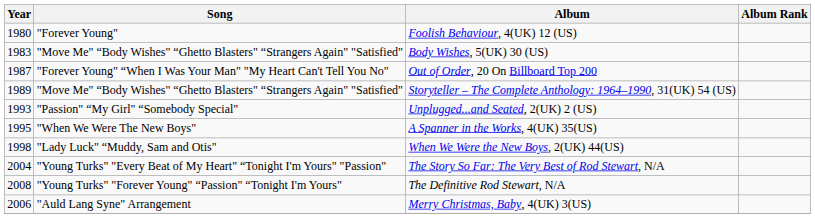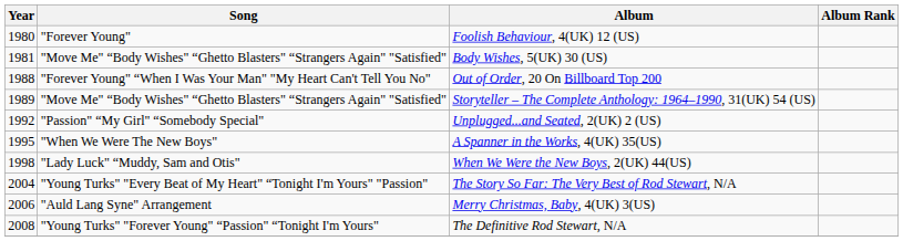Body Wishes, 5(UK) 30 (US) | Year: 1983 -> 1981
Out of Order, 20 On Billboard Top 200 | Year: 1987 -> 1988
Unplugged...and Seated, 2(UK) 2 (US) | Year: 1993 -> 1992
rows swapped: The Definitive Rod Stewart, N/A <-> Merry Christmas, Baby, 4(UK) 3(US)
